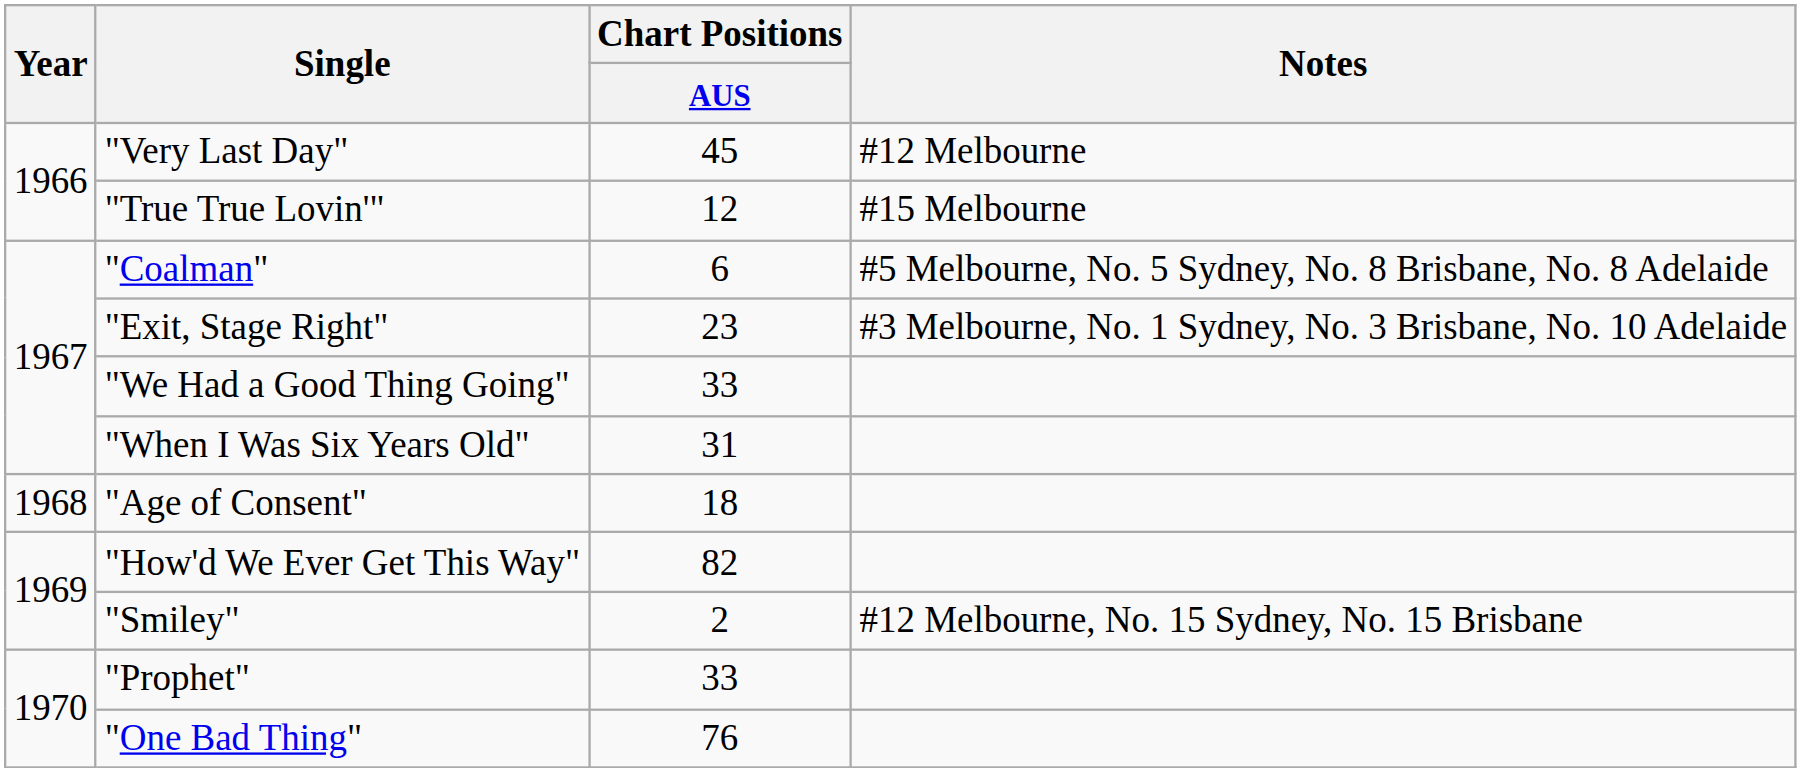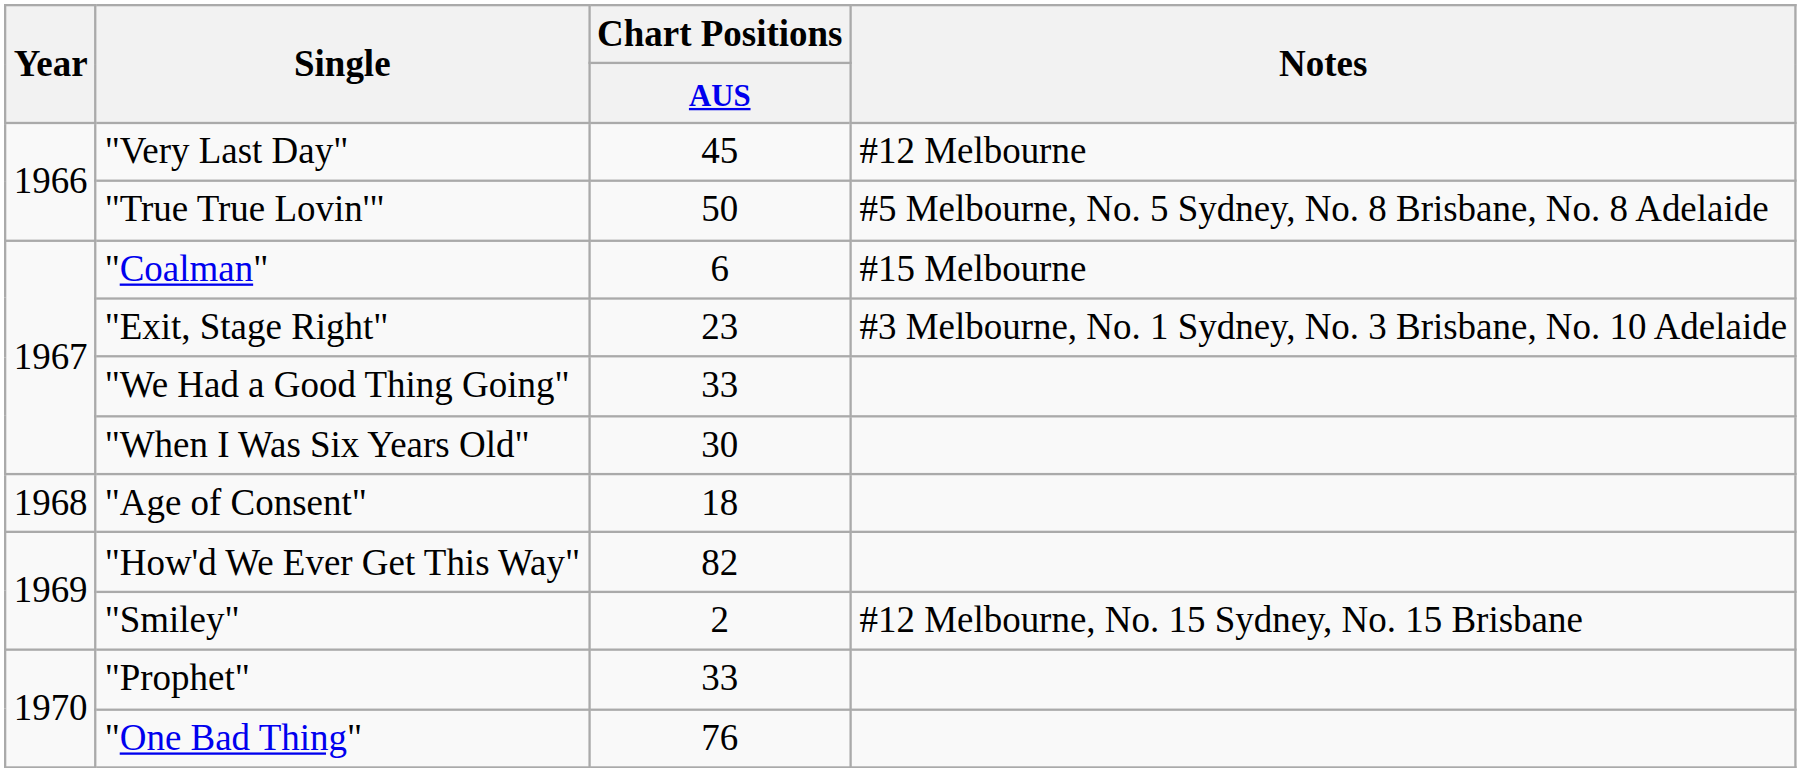"True True Lovin'" | Chart Positions / AUS: 12 -> 50
"True True Lovin'" | Notes: #15 Melbourne -> #5 Melbourne, No. 5 Sydney, No. 8 Brisbane, No. 8 Adelaide
"Coalman" | Notes: #5 Melbourne, No. 5 Sydney, No. 8 Brisbane, No. 8 Adelaide -> #15 Melbourne
"When I Was Six Years Old" | Chart Positions / AUS: 31 -> 30
